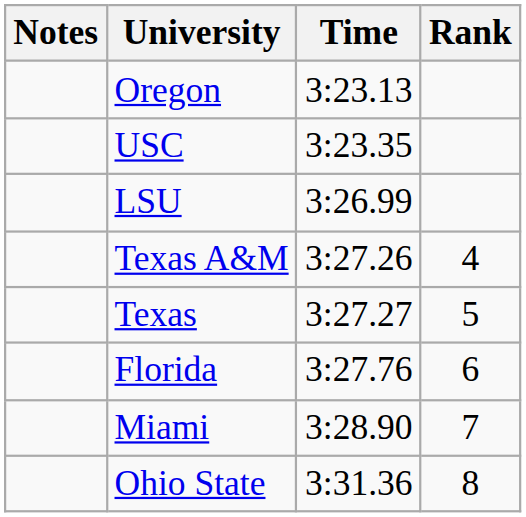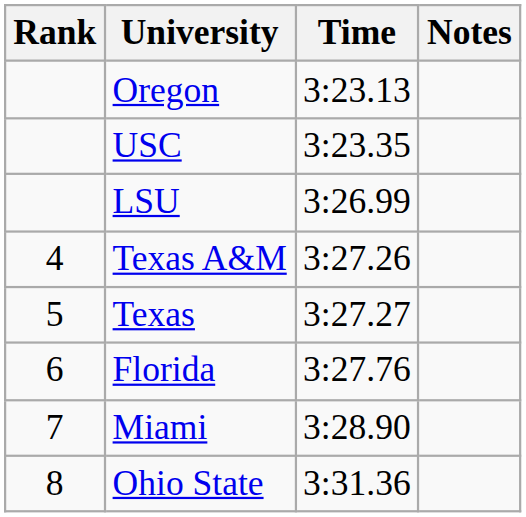columns swapped: Rank <-> Notes
